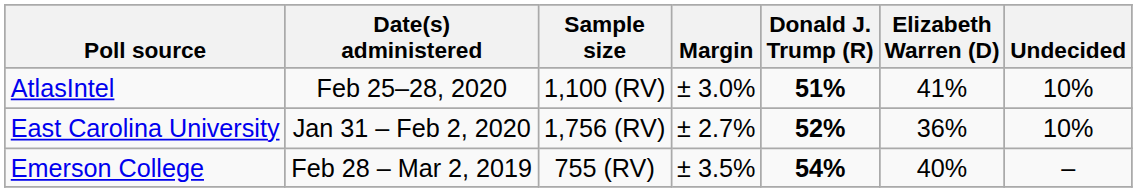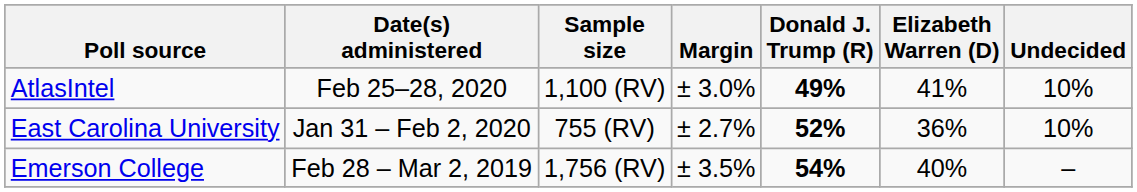AtlasIntel | Donald J. Trump (R): 51% -> 49%
East Carolina University | Sample size: 1,756 (RV) -> 755 (RV)
Emerson College | Sample size: 755 (RV) -> 1,756 (RV)
